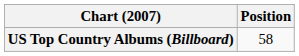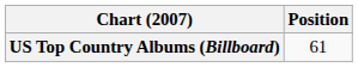US Top Country Albums (Billboard) | Position: 58 -> 61
